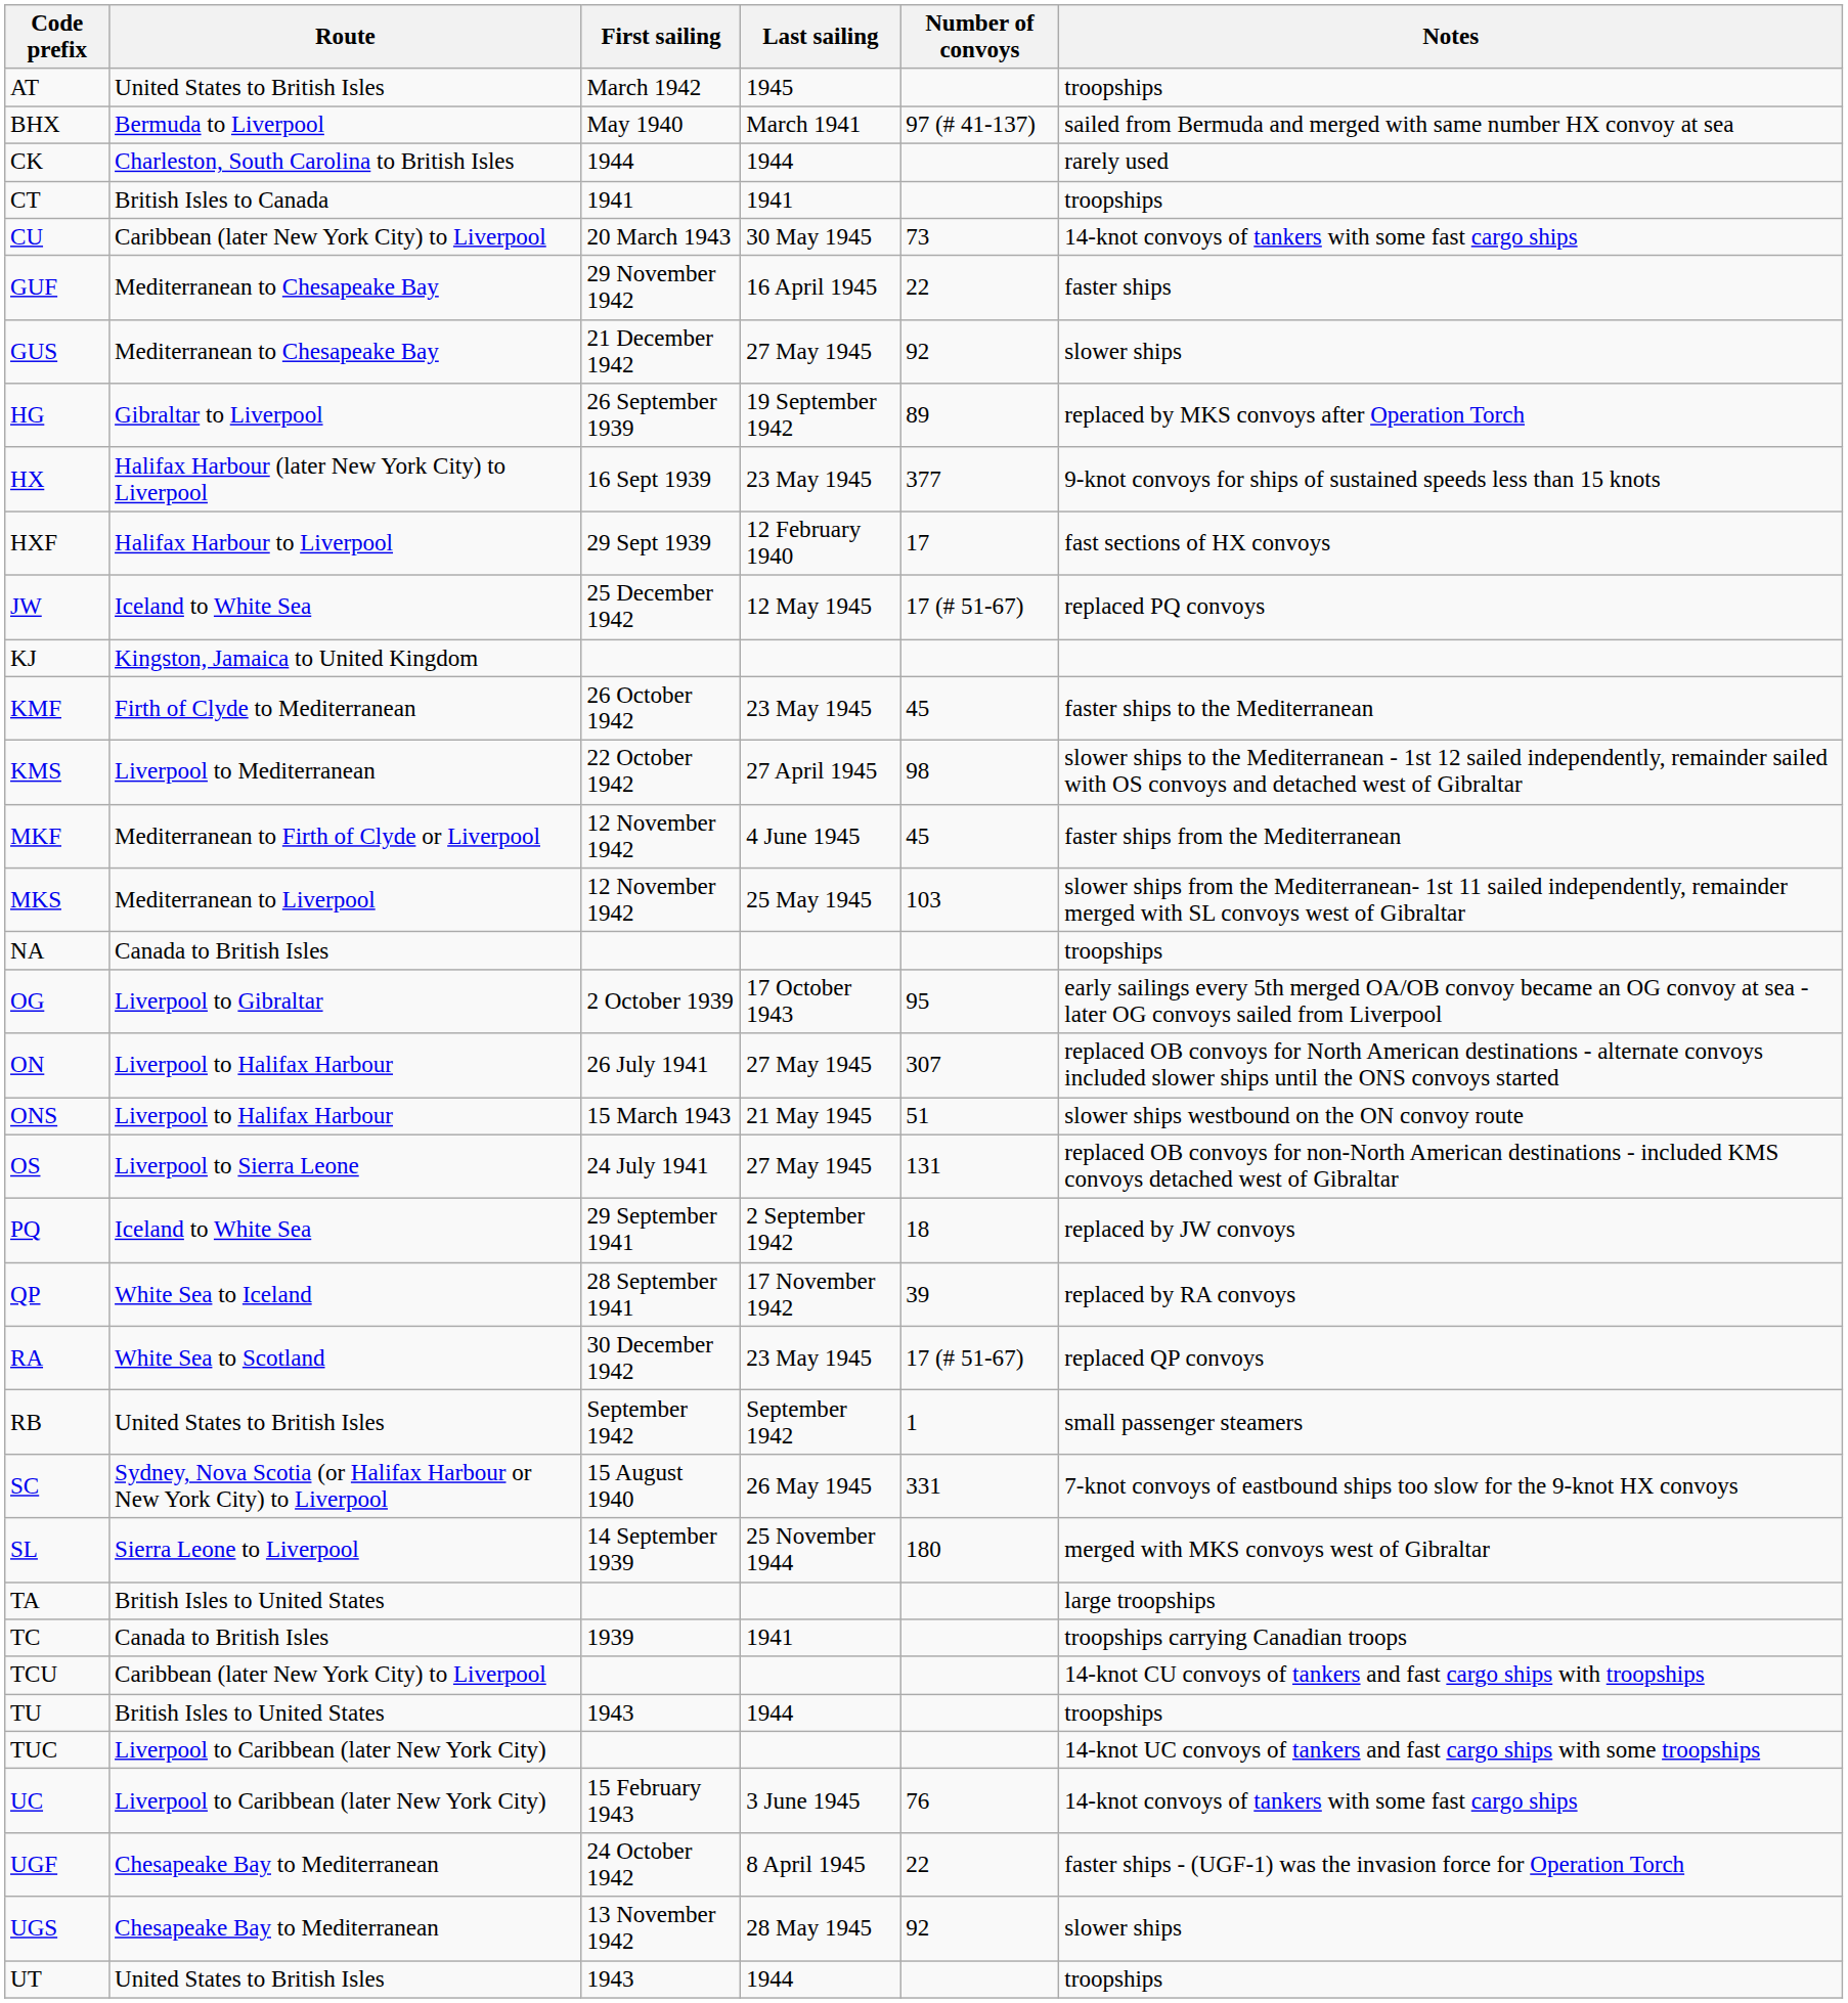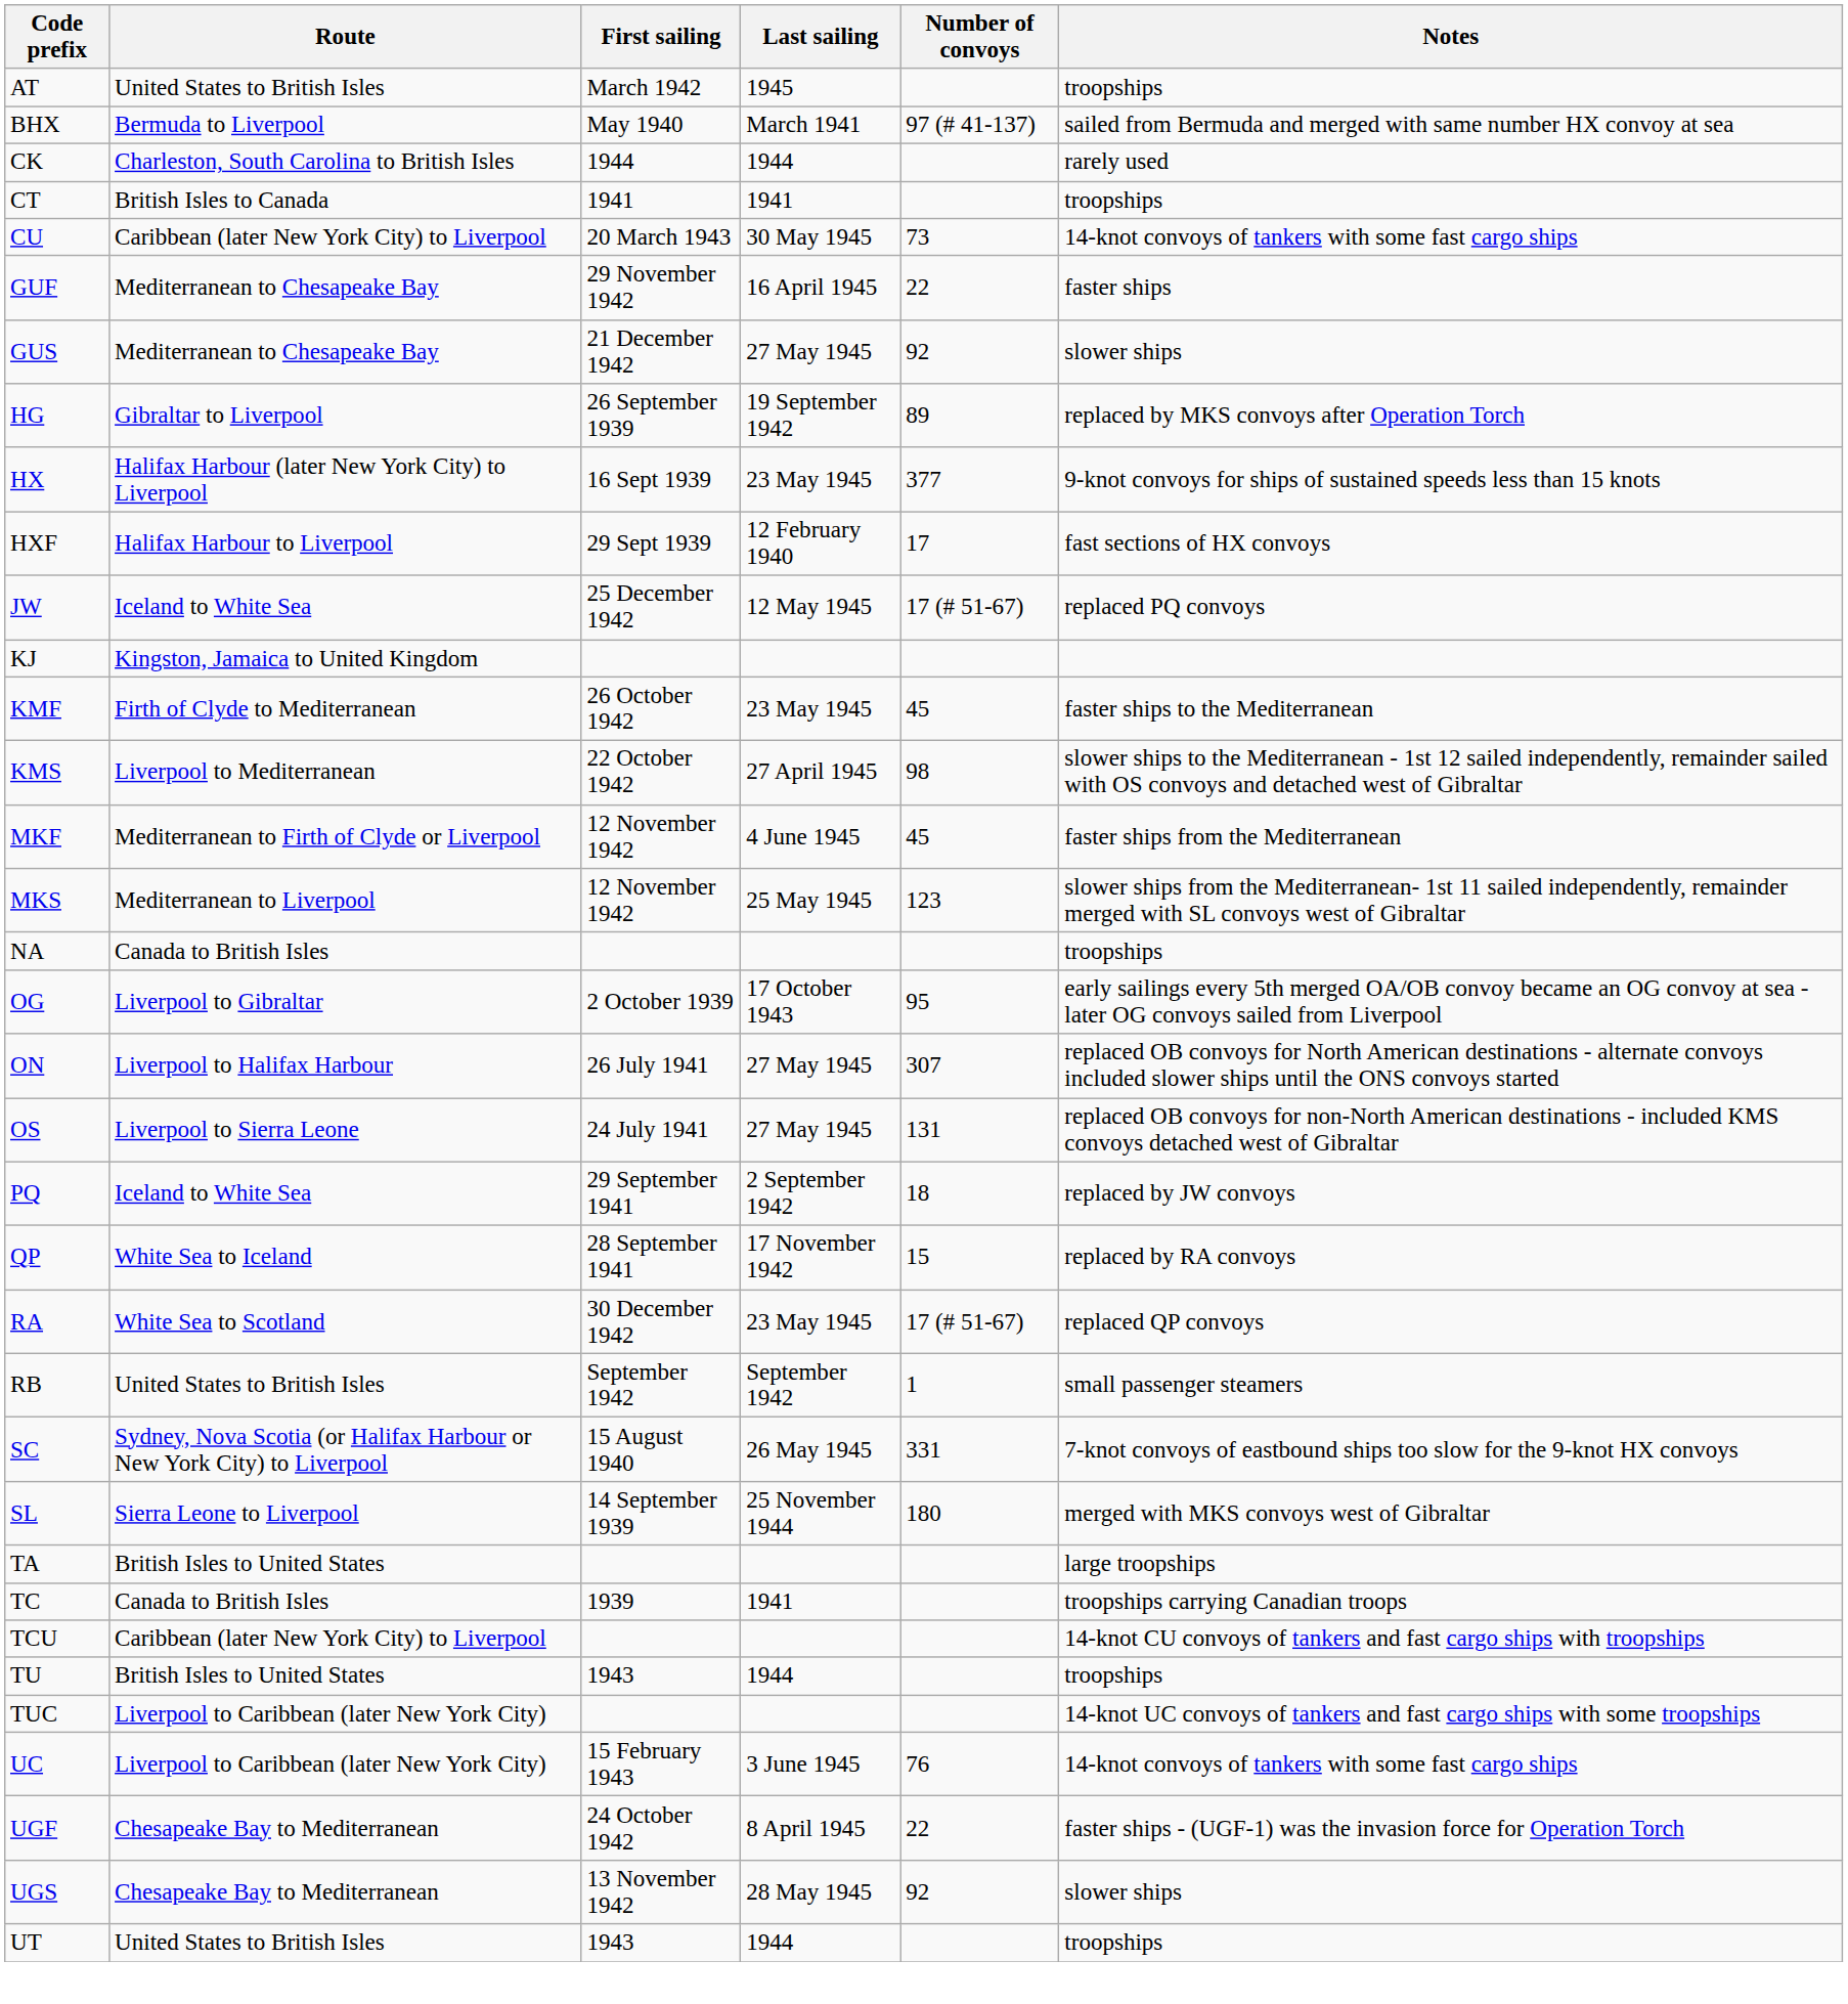MKS | Number of convoys: 103 -> 123
- row: ONS | Liverpool to Halifax Harbour | 15 March 1943 | 21 May 1945 | 51 | slower ships westbound on the ON convoy route
QP | Number of convoys: 39 -> 15
